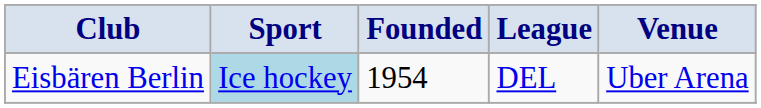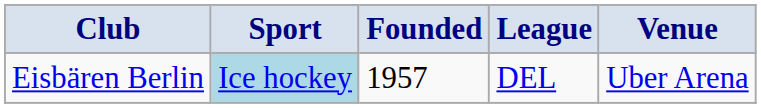Eisbären Berlin | Founded: 1954 -> 1957
